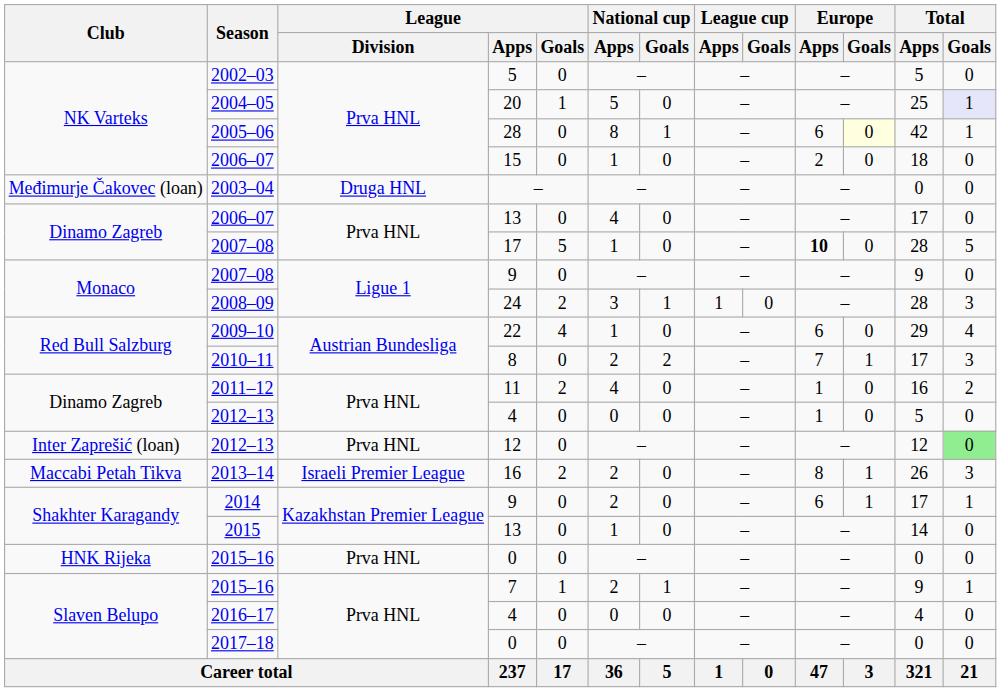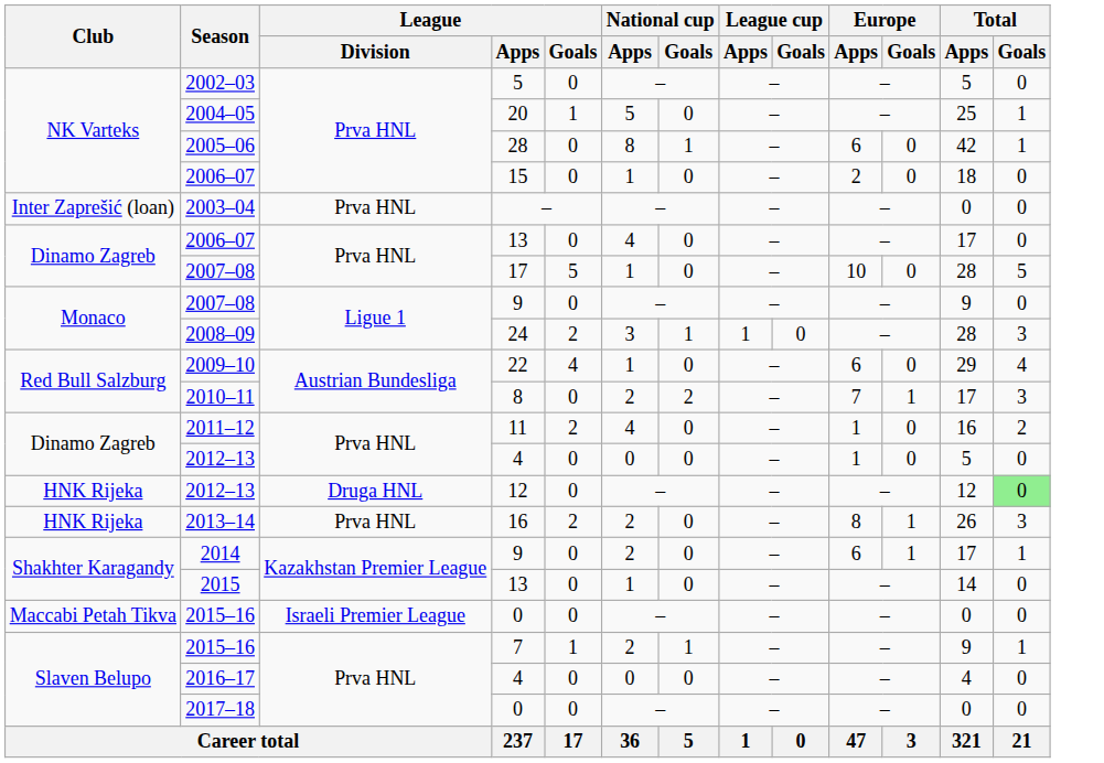2004–05 | Total / Goals: lavender background -> no background
2005–06 | Europe / Goals: lightyellow background -> no background
2003–04 | Club: Međimurje Čakovec (loan) -> Inter Zaprešić (loan)
2003–04 | League / Division: Druga HNL -> Prva HNL
2007–08 / 17 | Europe / Apps: bold -> normal
2012–13 / 12 | Club: Inter Zaprešić (loan) -> HNK Rijeka
2012–13 / 12 | League / Division: Prva HNL -> Druga HNL
2013–14 | Club: Maccabi Petah Tikva -> HNK Rijeka
2013–14 | League / Division: Israeli Premier League -> Prva HNL
2015–16 / 0 | Club: HNK Rijeka -> Maccabi Petah Tikva
2015–16 / 0 | League / Division: Prva HNL -> Israeli Premier League
